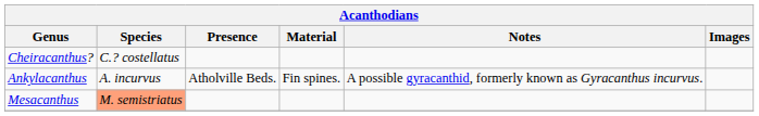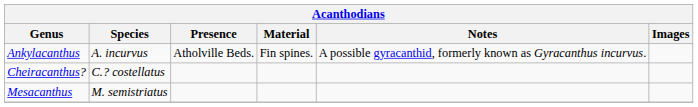rows swapped: Ankylacanthus <-> Cheiracanthus?
Mesacanthus | Species: lightsalmon background -> no background
